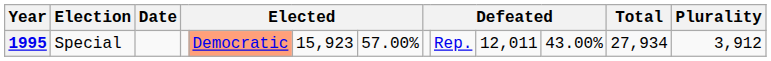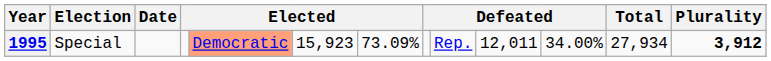1995 | column 7: 57.00% -> 73.09%
1995 | column 11: 43.00% -> 34.00%
1995 | Plurality: normal -> bold
